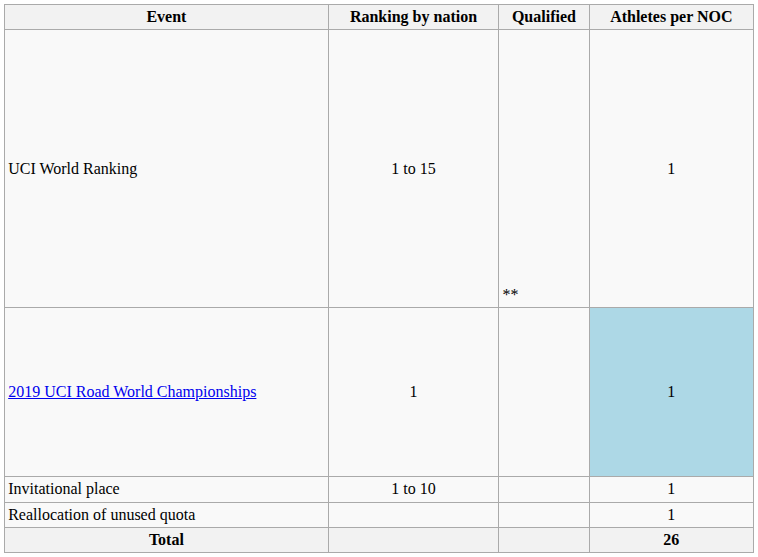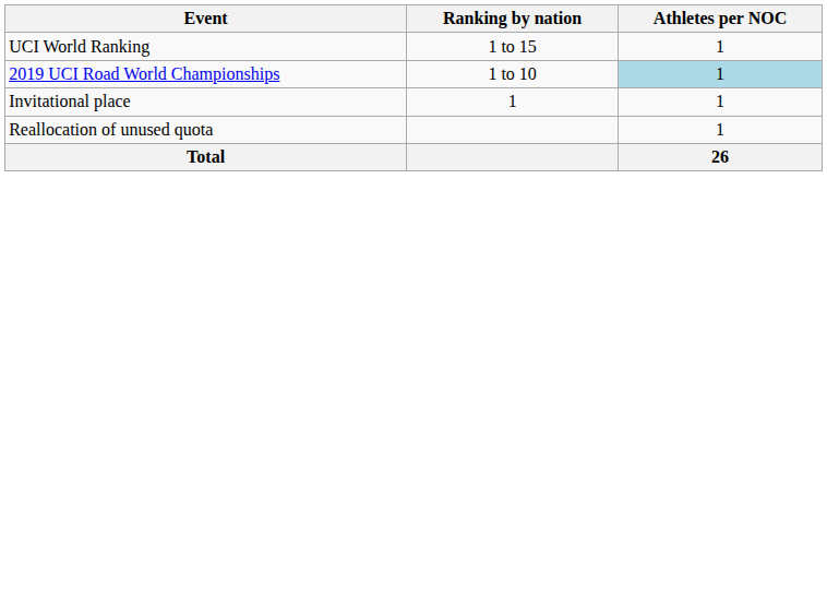- column: Qualified | **
2019 UCI Road World Championships | Ranking by nation: 1 -> 1 to 10
Invitational place | Ranking by nation: 1 to 10 -> 1
